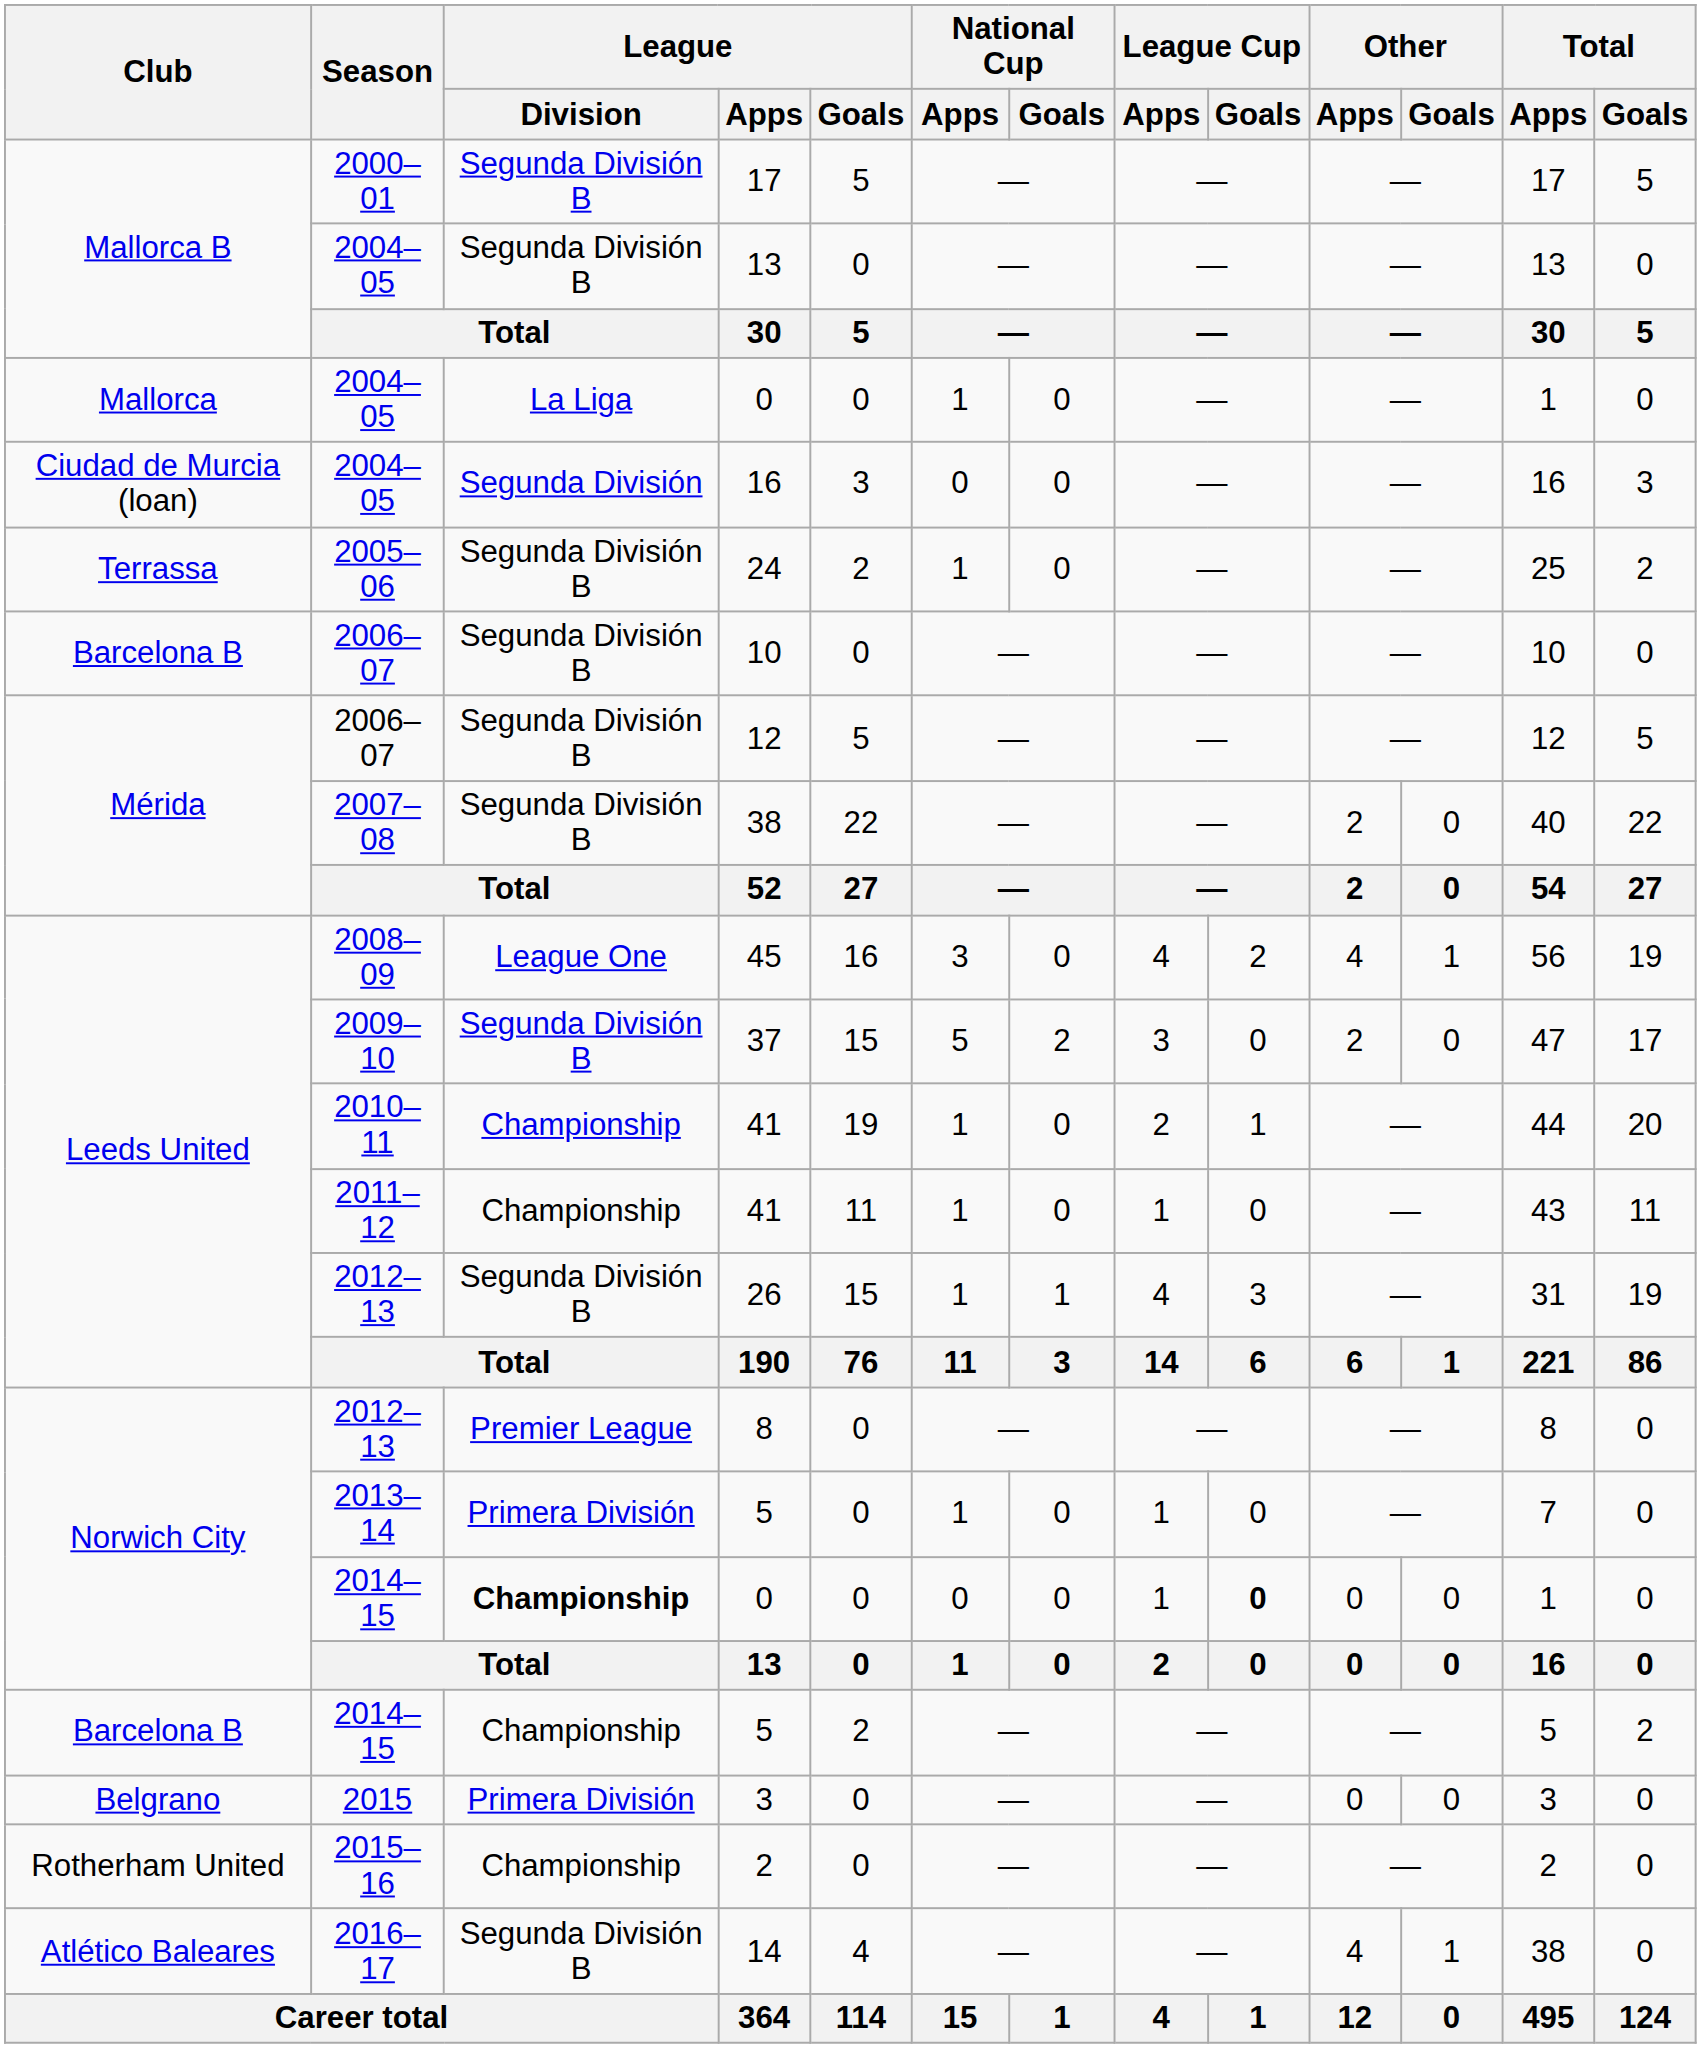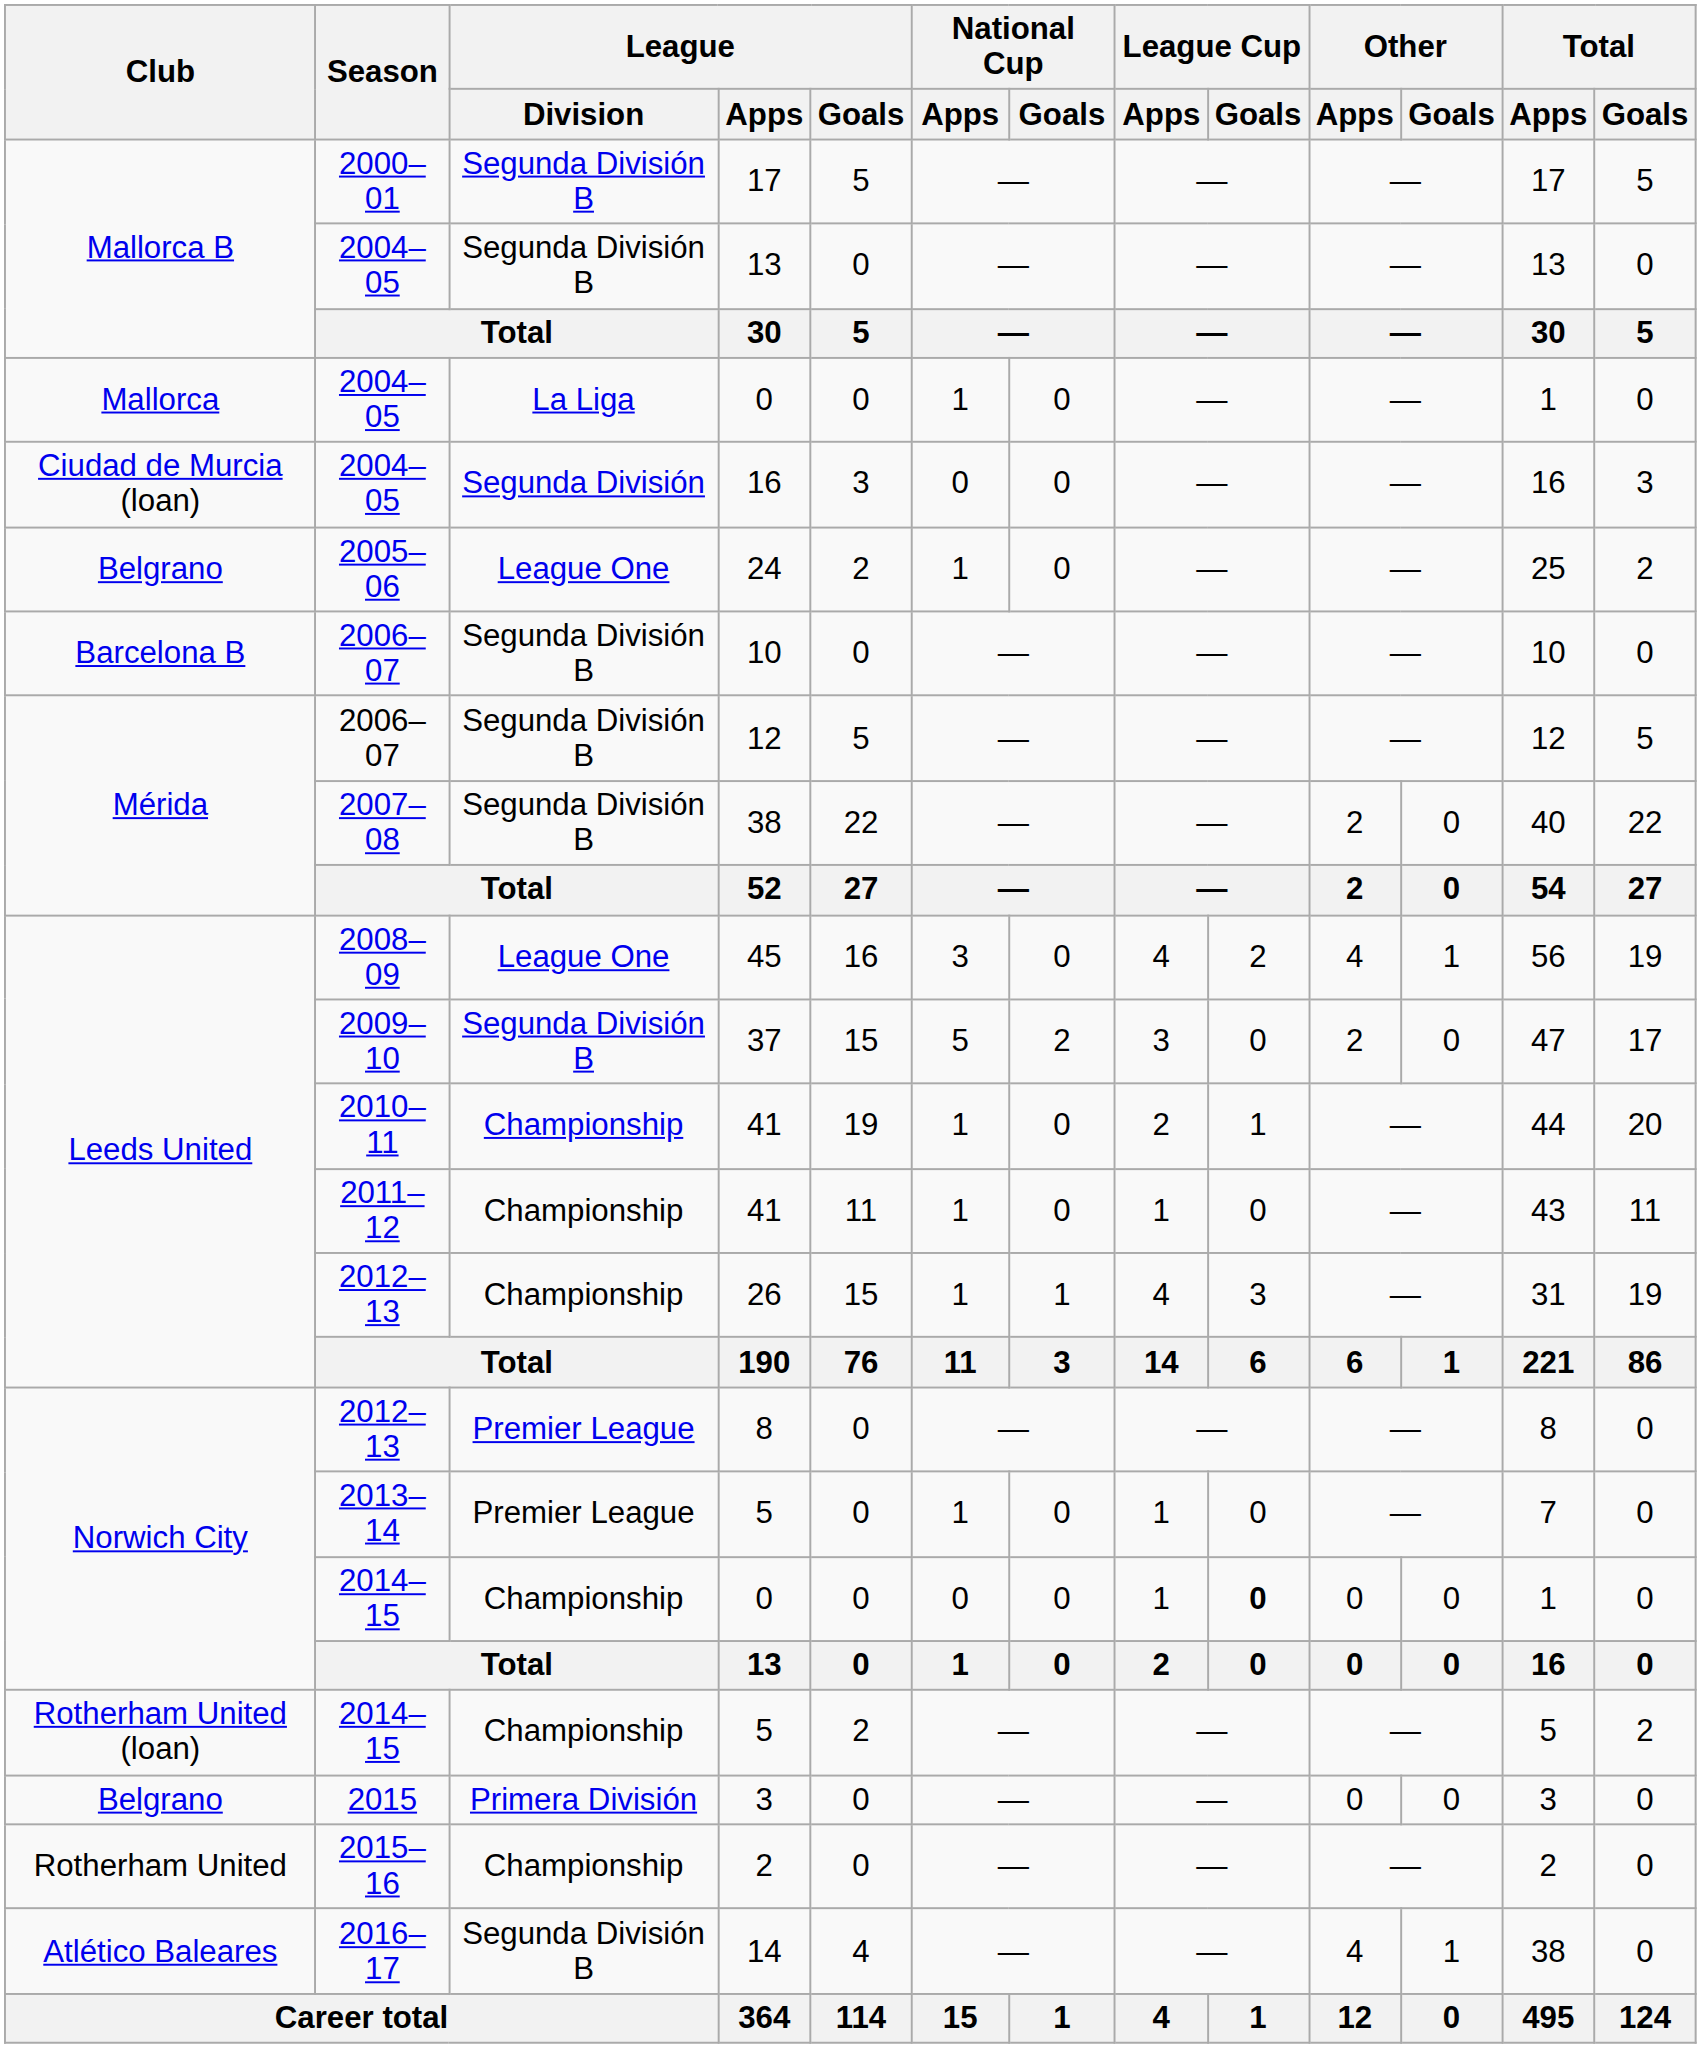24 | Club: Terrassa -> Belgrano
24 | League / Division: Segunda División B -> League One
26 | League / Division: Segunda División B -> Championship
2013–14 / 5 | League / Division: Primera División -> Premier League
2014–15 / 0 | League / Division: bold -> normal
2014–15 / 5 | Club: Barcelona B -> Rotherham United (loan)
